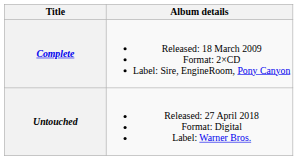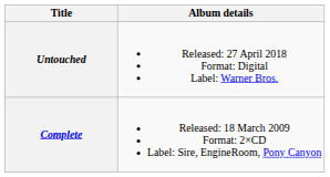rows swapped: Complete <-> Untouched
